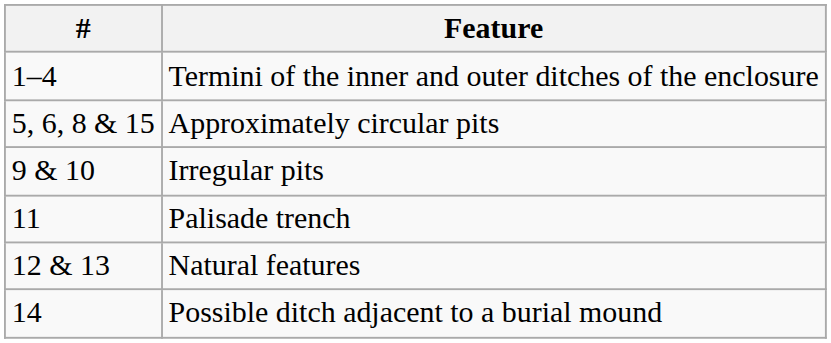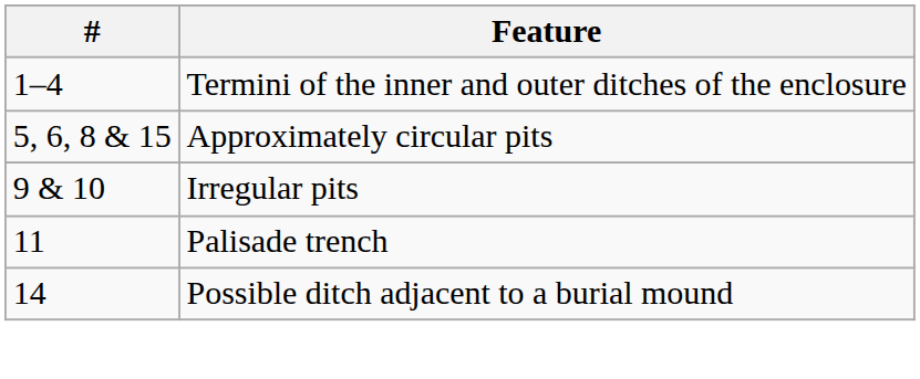- row: 12 & 13 | Natural features
